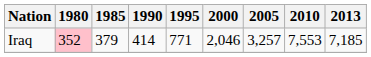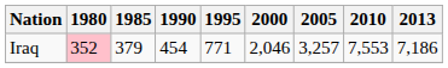Iraq | 1990: 414 -> 454
Iraq | 2013: 7,185 -> 7,186
